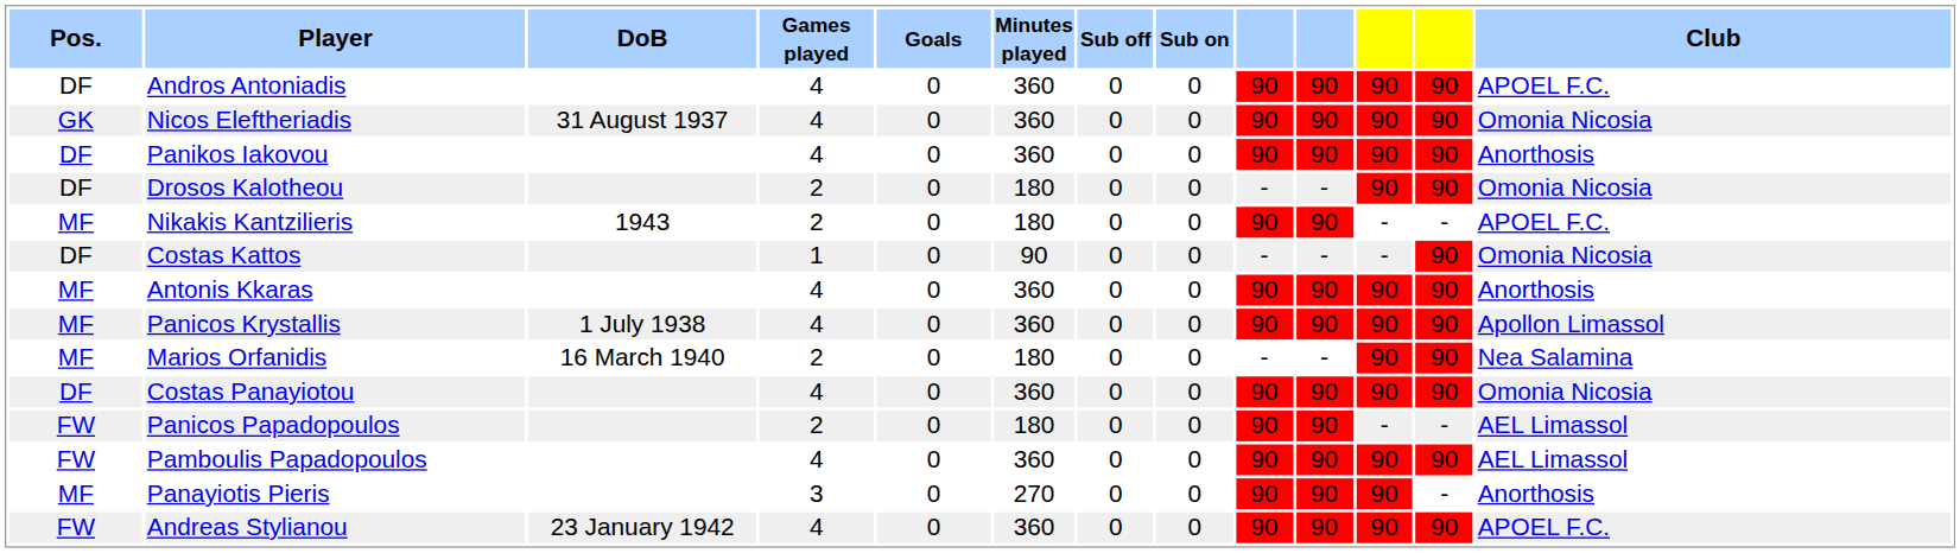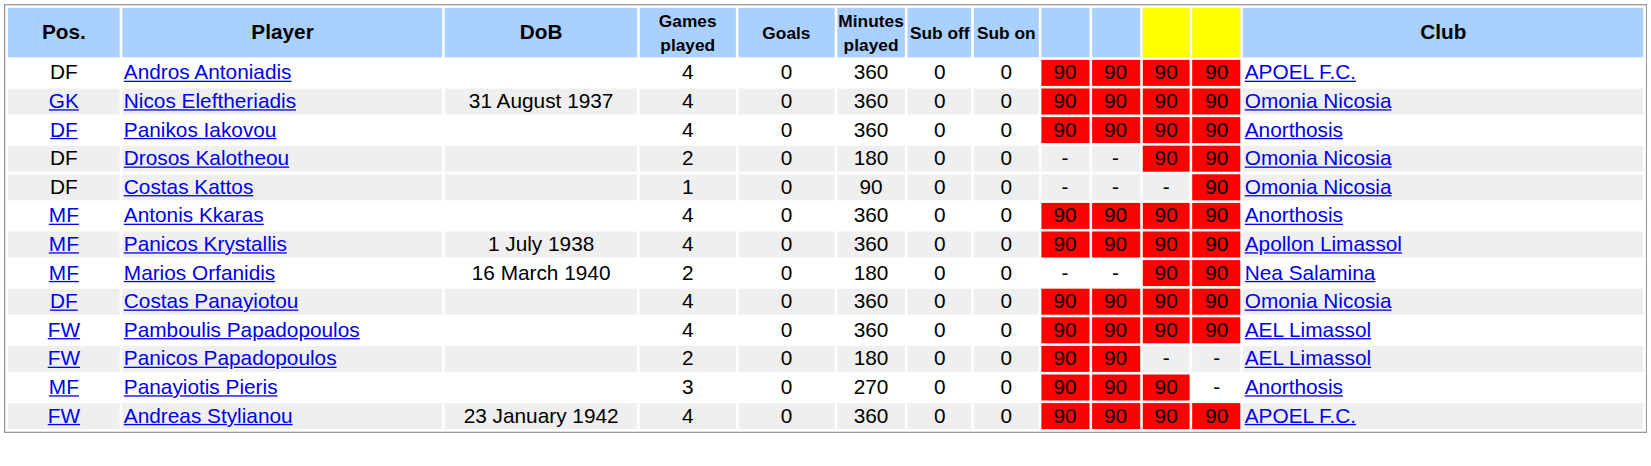- row: MF | Nikakis Kantzilieris | 1943 | 2 | 0 | 180 | 0 | 0 | 90 | 90 | - | - | APOEL F.C.
rows swapped: Pamboulis Papadopoulos <-> Panicos Papadopoulos
